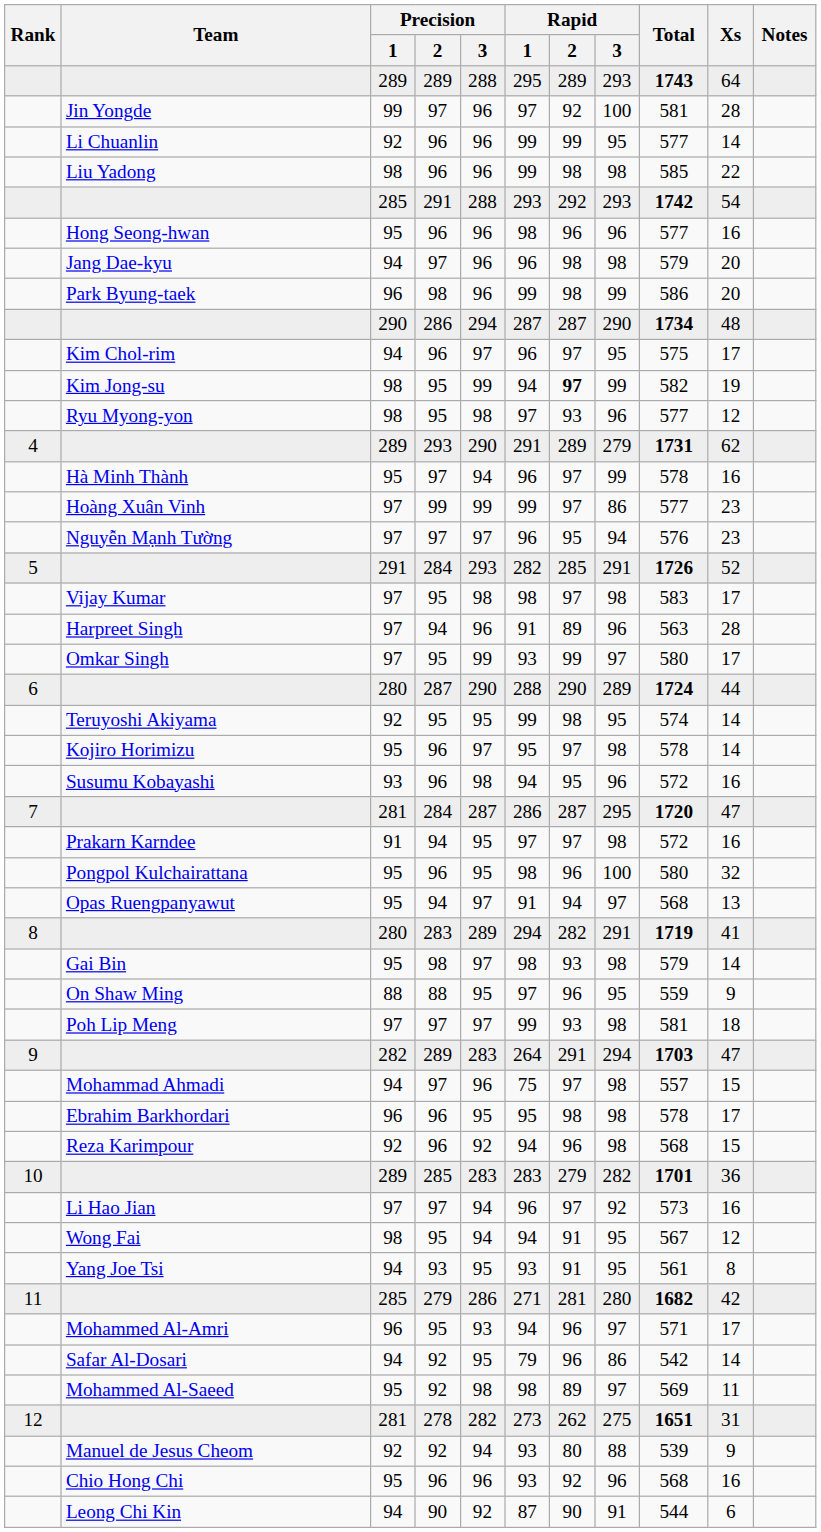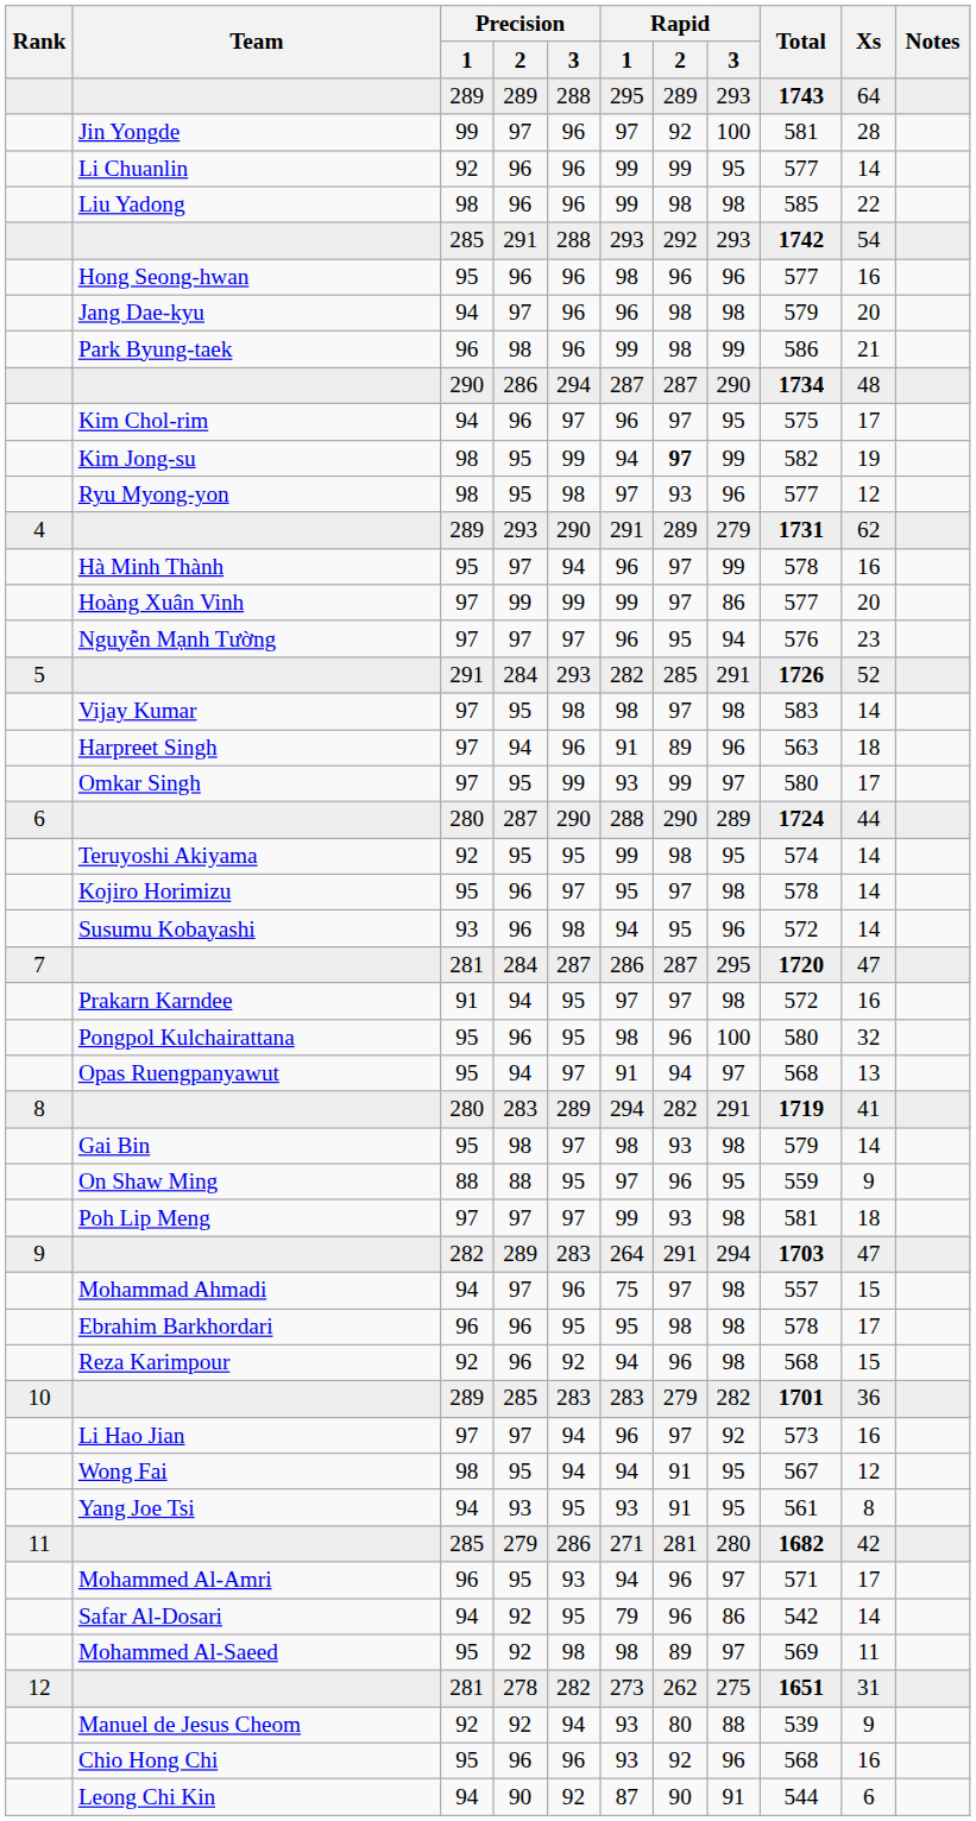Park Byung-taek | Xs: 20 -> 21
Hoàng Xuân Vinh | Xs: 23 -> 20
Vijay Kumar | Xs: 17 -> 14
Harpreet Singh | Xs: 28 -> 18
Susumu Kobayashi | Xs: 16 -> 14
